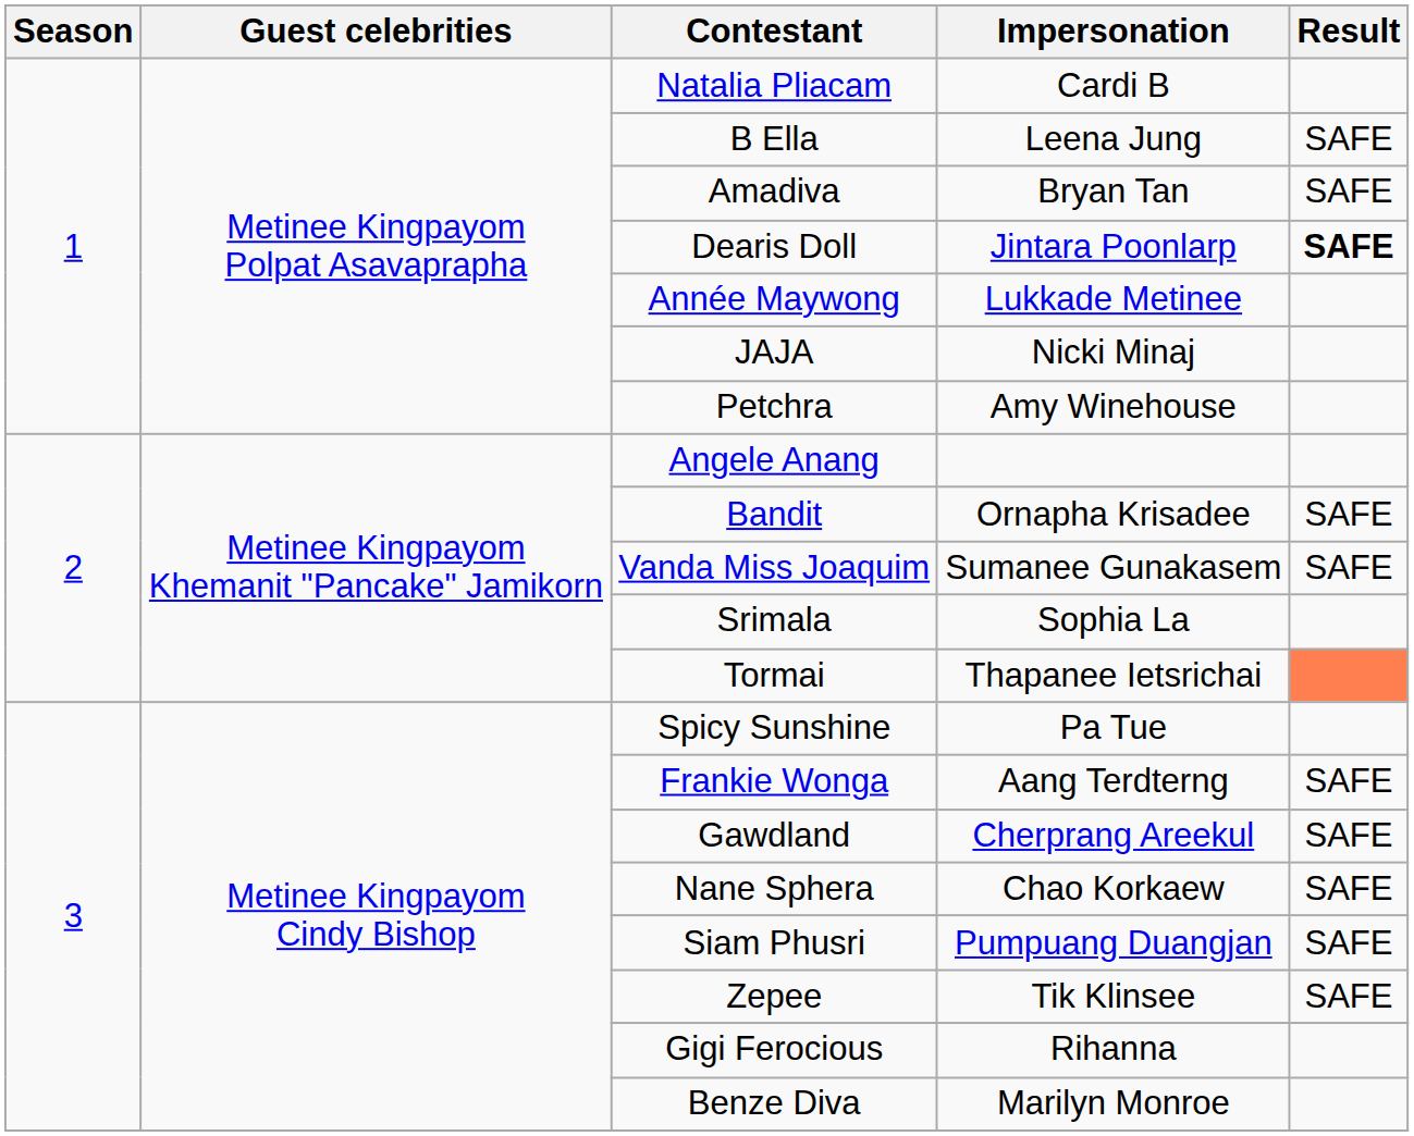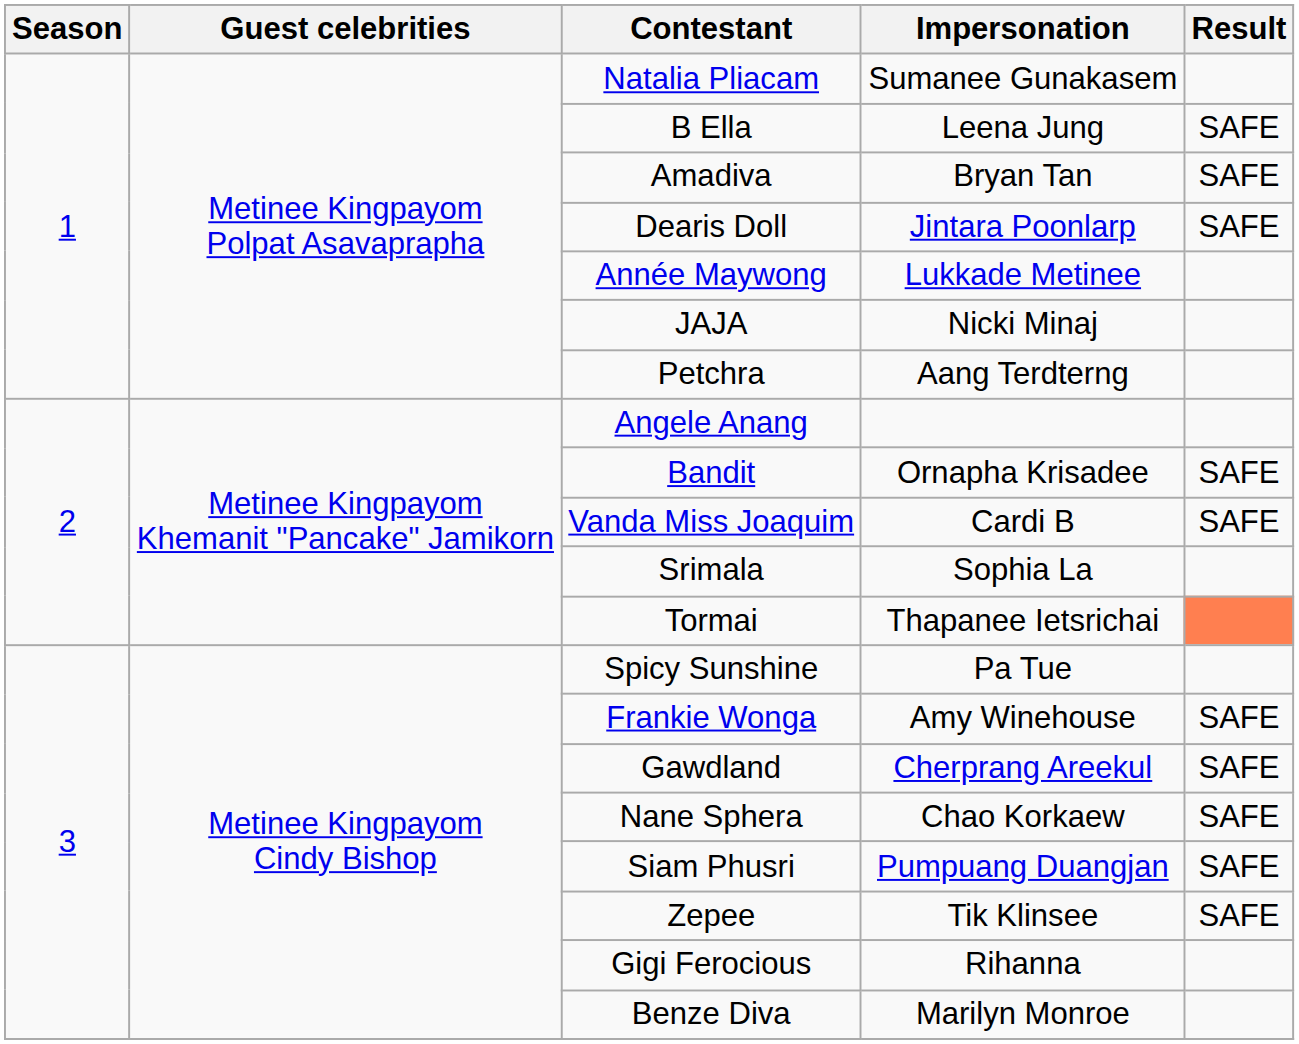Natalia Pliacam | Impersonation: Cardi B -> Sumanee Gunakasem
Dearis Doll | Result: bold -> normal
Petchra | Impersonation: Amy Winehouse -> Aang Terdterng
Vanda Miss Joaquim | Impersonation: Sumanee Gunakasem -> Cardi B
Frankie Wonga | Impersonation: Aang Terdterng -> Amy Winehouse
